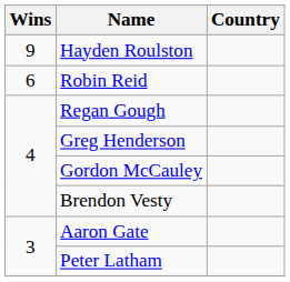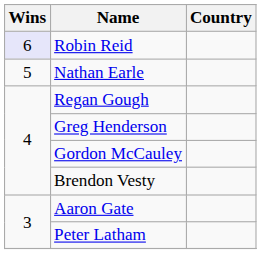- row: 9 | Hayden Roulston
Robin Reid | Wins: no background -> lavender background
+ row: 5 | Nathan Earle
